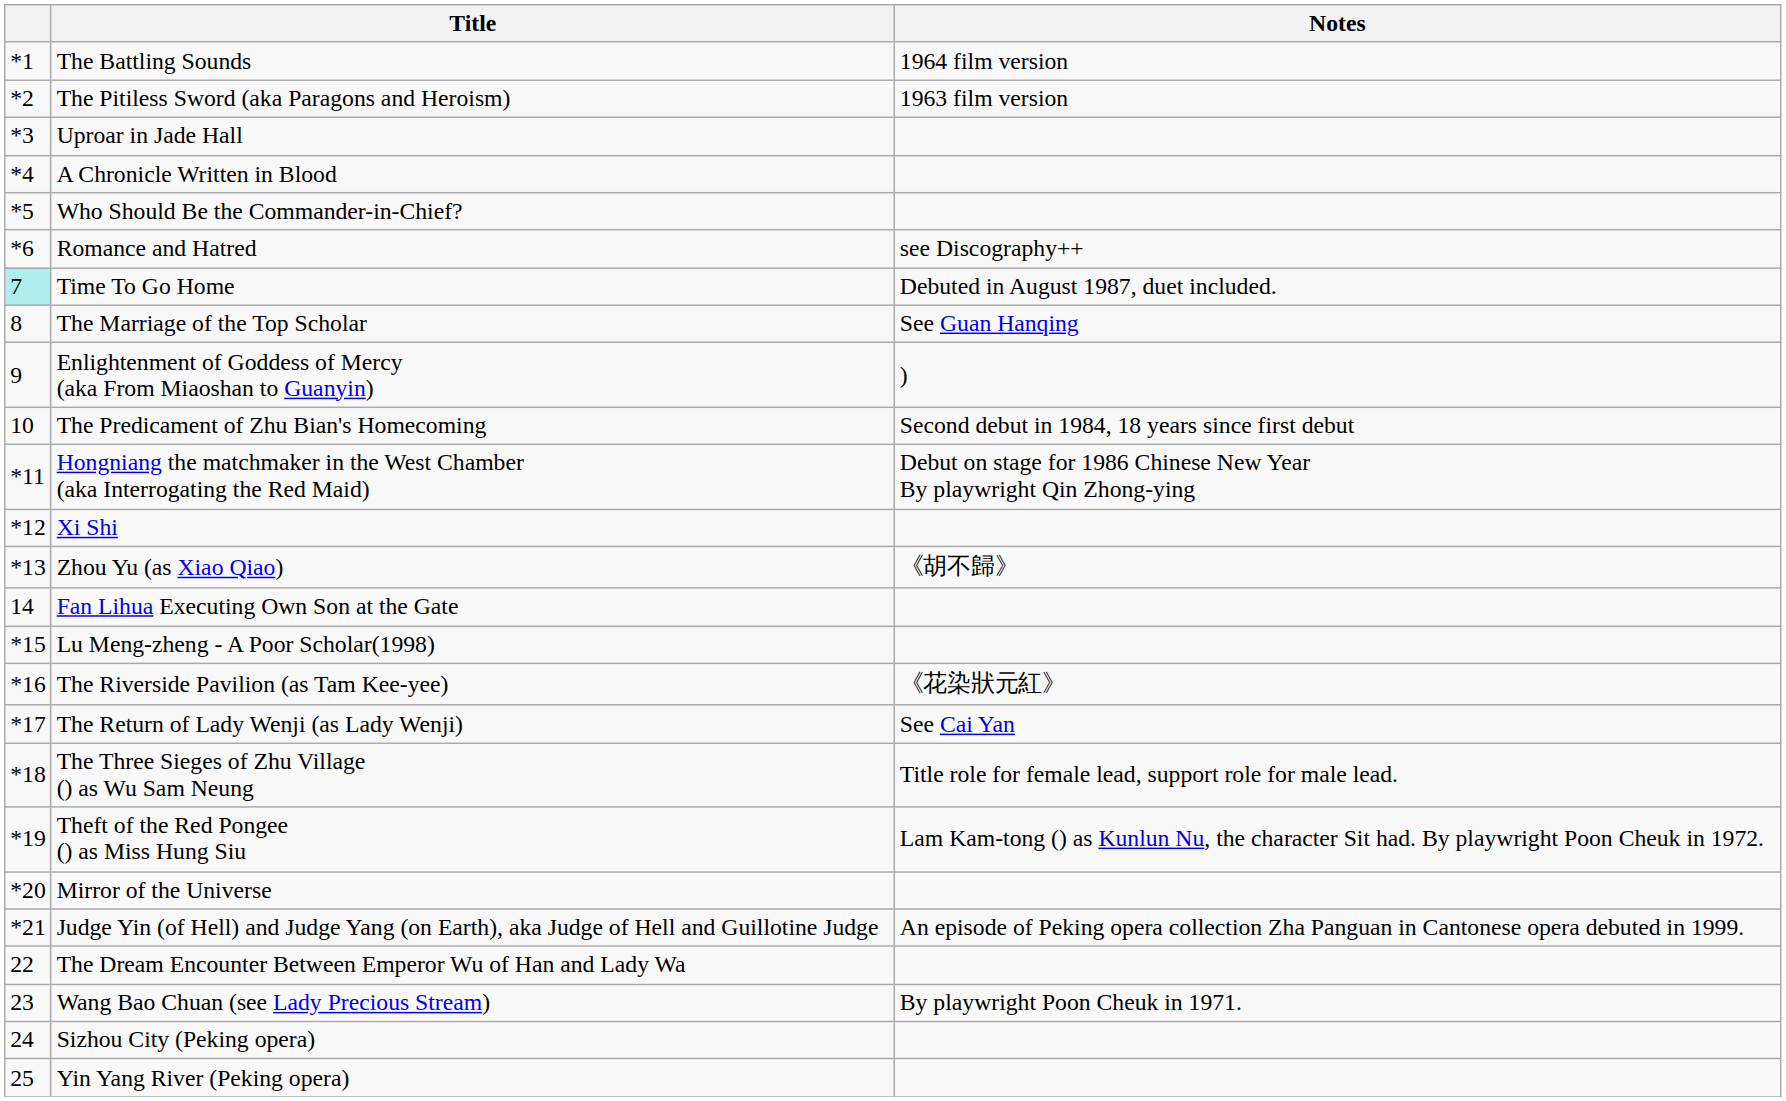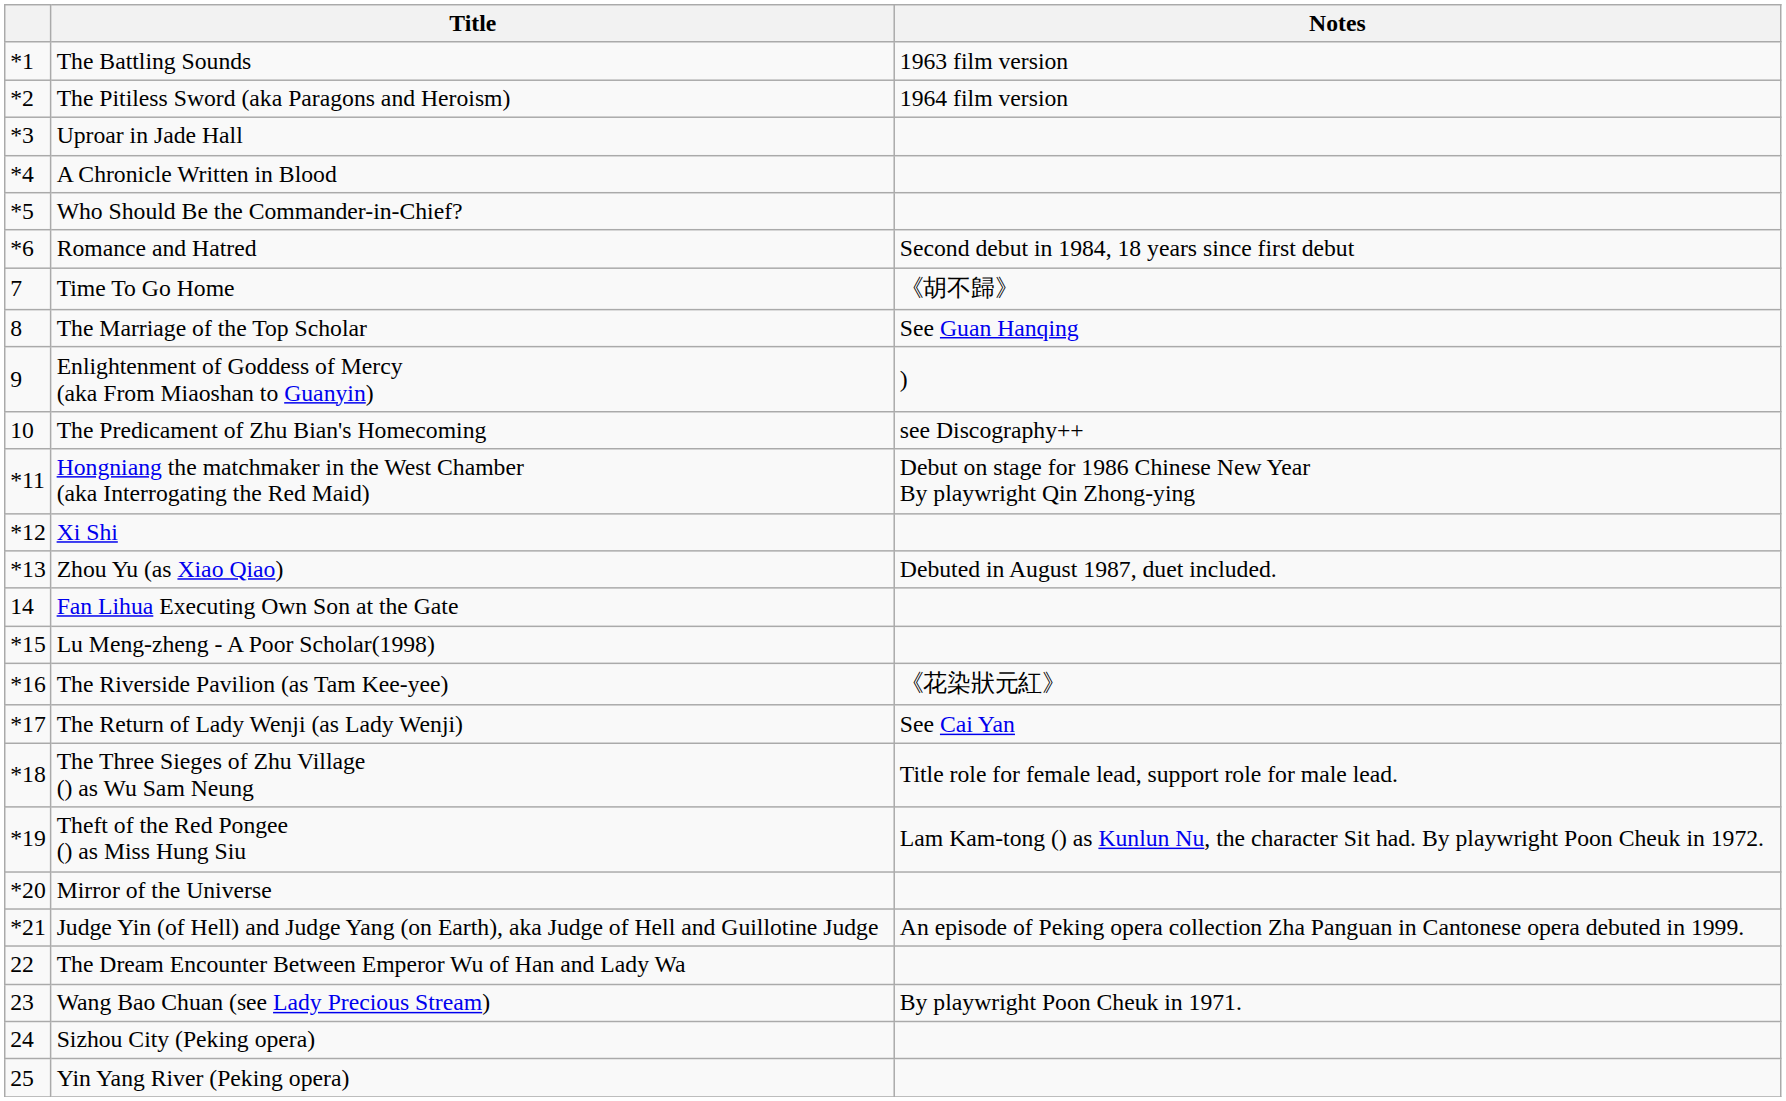The Battling Sounds | Notes: 1964 film version -> 1963 film version
The Pitiless Sword (aka Paragons and Heroism) | Notes: 1963 film version -> 1964 film version
Romance and Hatred | Notes: see Discography++ -> Second debut in 1984, 18 years since first debut
Time To Go Home | column 1: paleturquoise background -> no background
Time To Go Home | Notes: Debuted in August 1987, duet included. -> 《胡不歸》
The Predicament of Zhu Bian's Homecoming | Notes: Second debut in 1984, 18 years since first debut -> see Discography++
Zhou Yu (as Xiao Qiao) | Notes: 《胡不歸》 -> Debuted in August 1987, duet included.
